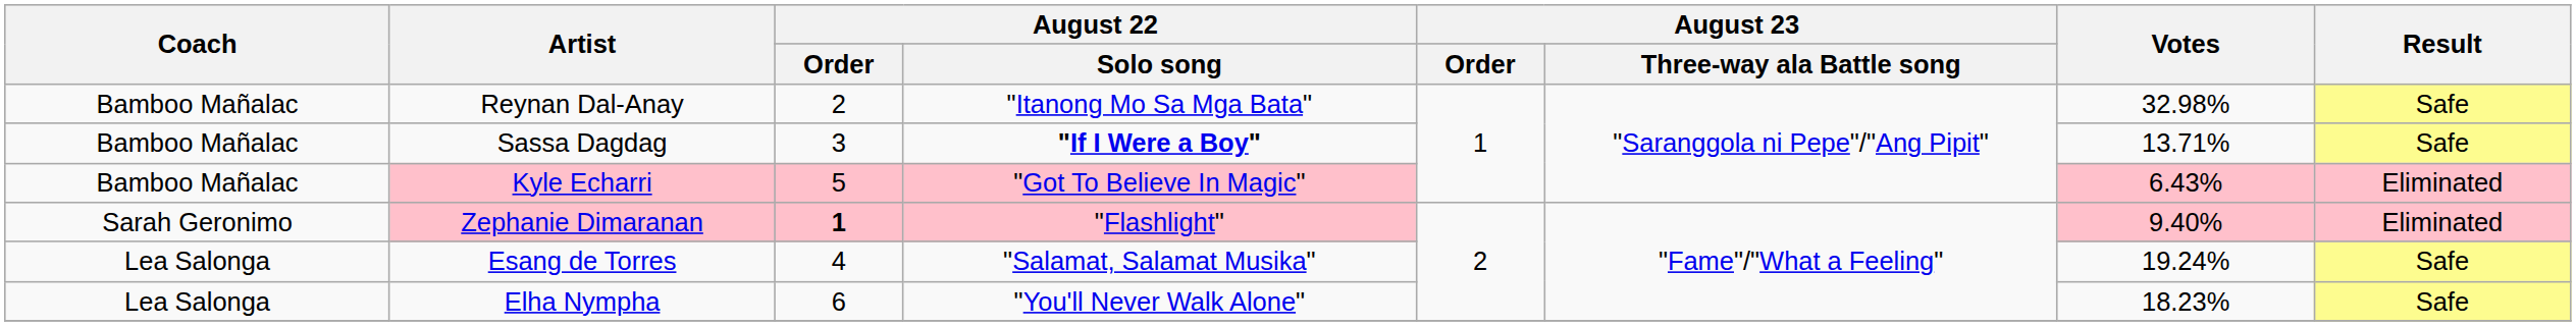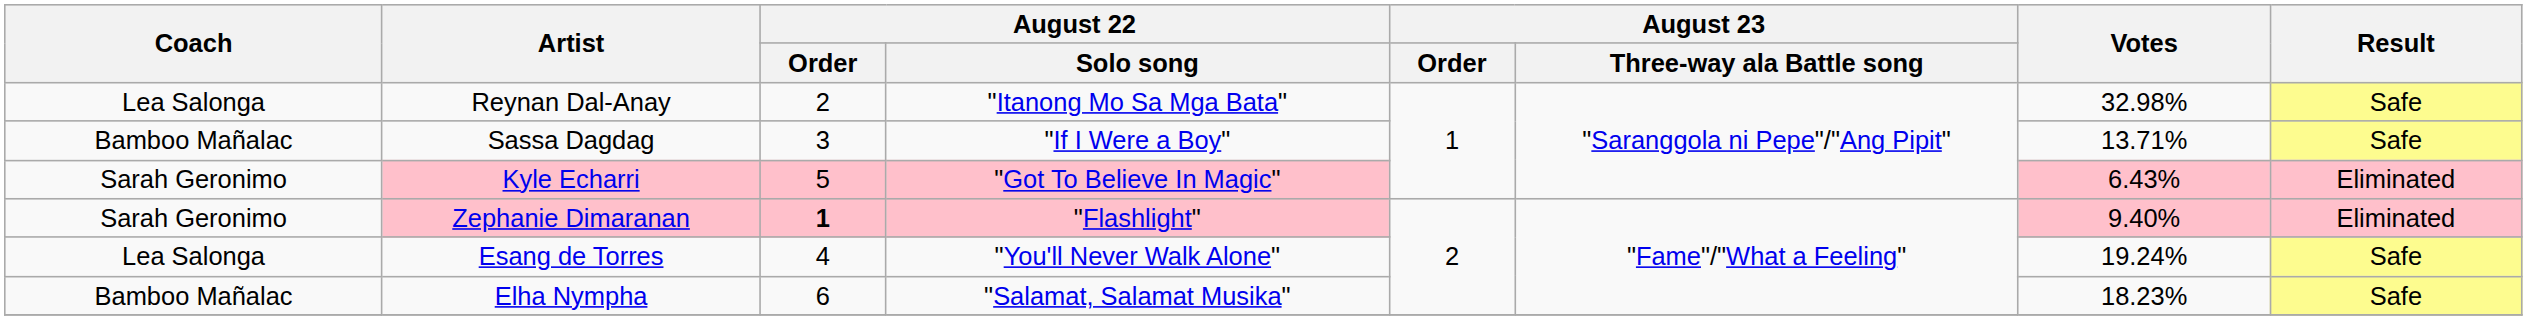Reynan Dal-Anay | Coach: Bamboo Mañalac -> Lea Salonga
Sassa Dagdag | August 22 / Solo song: bold -> normal
Kyle Echarri | Coach: Bamboo Mañalac -> Sarah Geronimo
Esang de Torres | August 22 / Solo song: "Salamat, Salamat Musika" -> "You'll Never Walk Alone"
Elha Nympha | Coach: Lea Salonga -> Bamboo Mañalac
Elha Nympha | August 22 / Solo song: "You'll Never Walk Alone" -> "Salamat, Salamat Musika"
